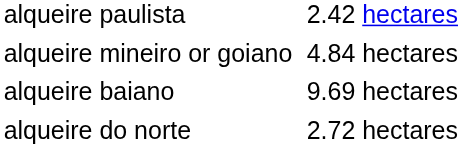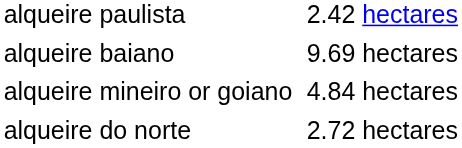rows swapped: alqueire mineiro or goiano <-> alqueire baiano
